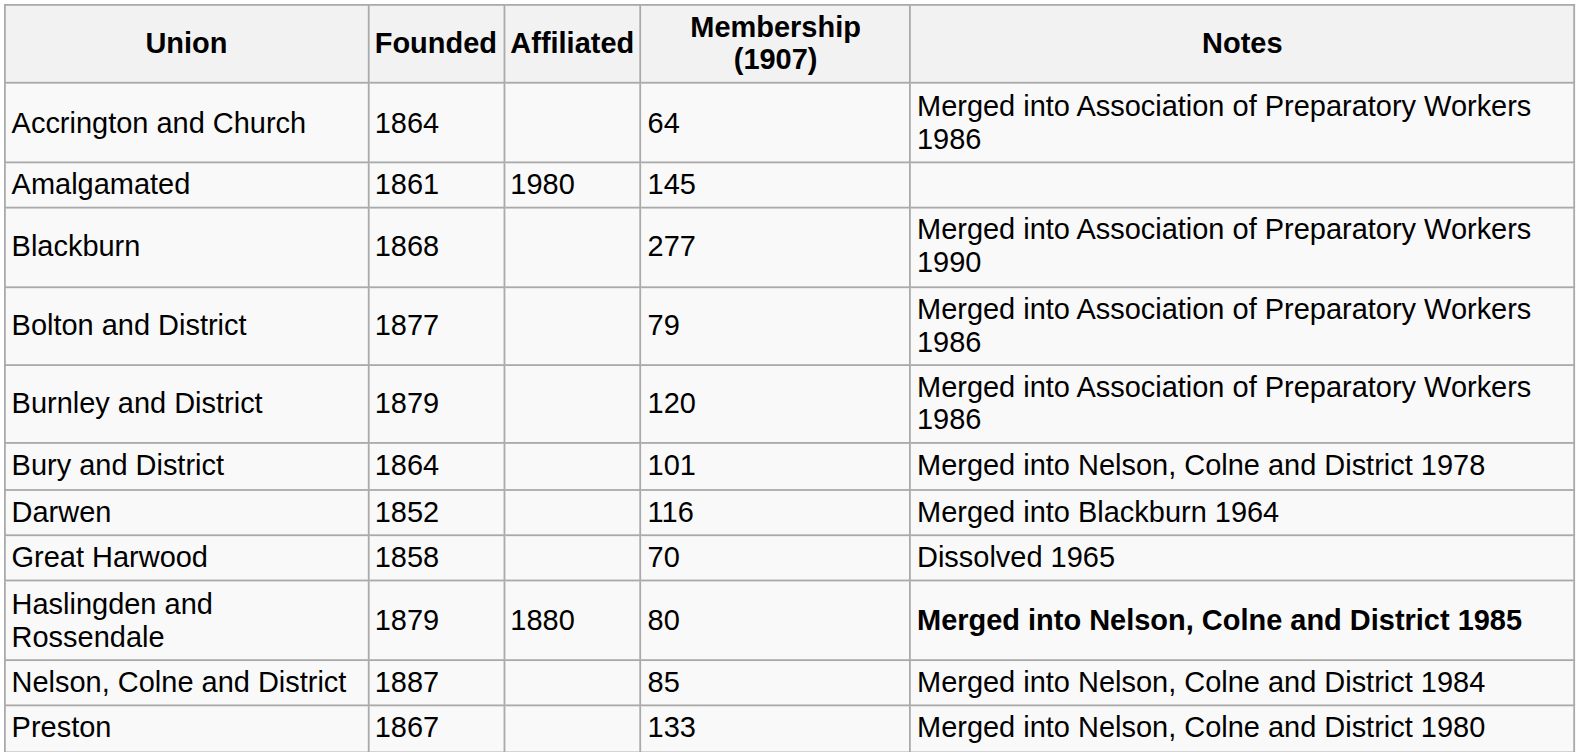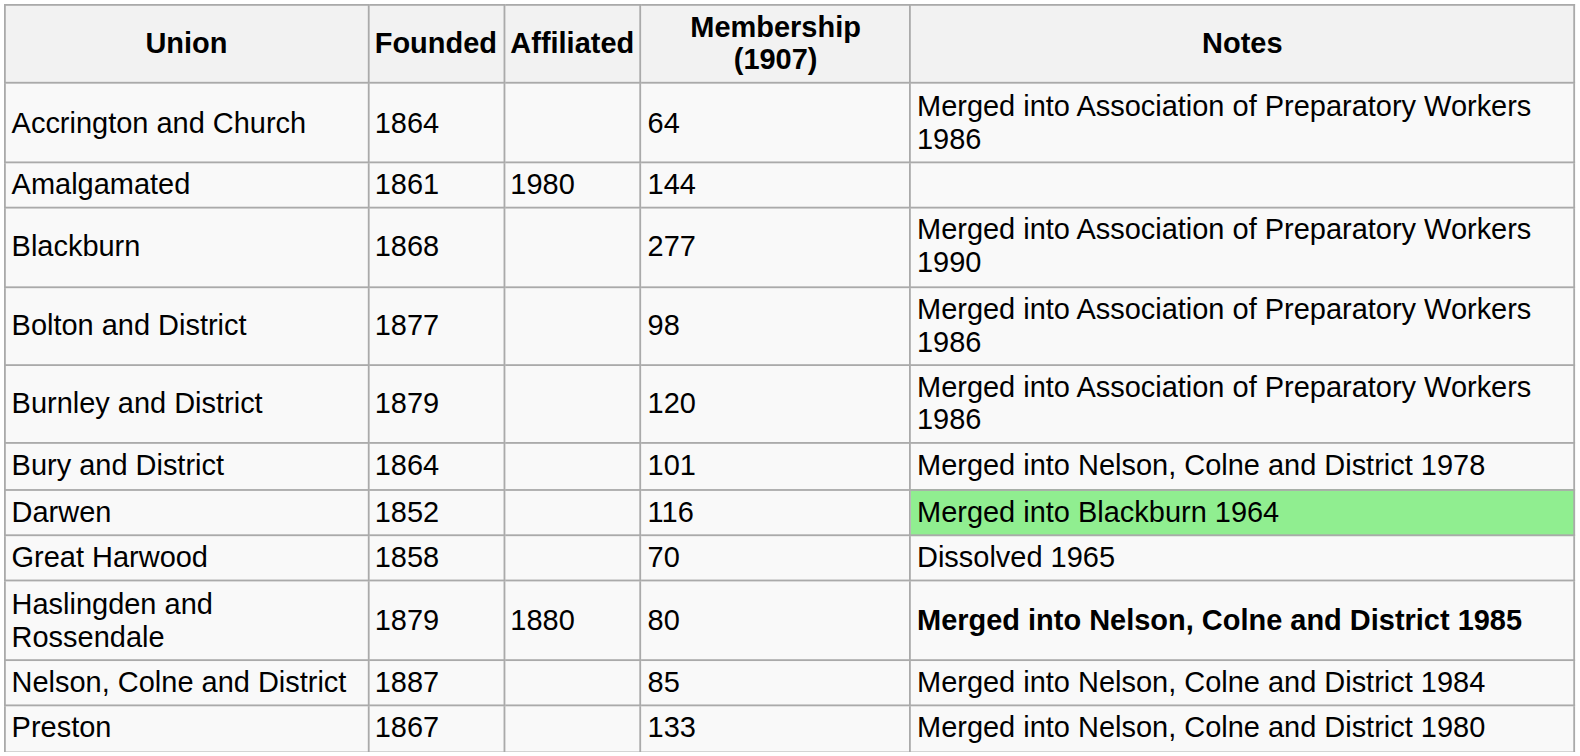Amalgamated | Membership (1907): 145 -> 144
Bolton and District | Membership (1907): 79 -> 98
Darwen | Notes: no background -> lightgreen background
